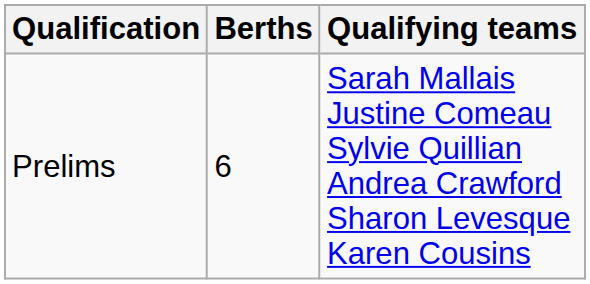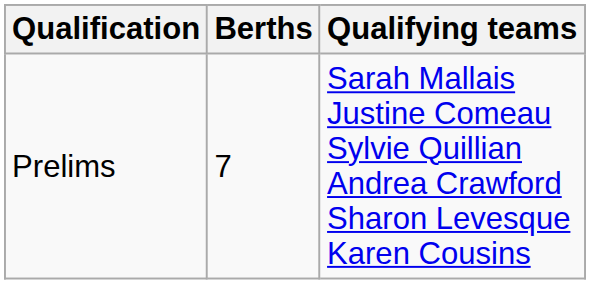Prelims | Berths: 6 -> 7
